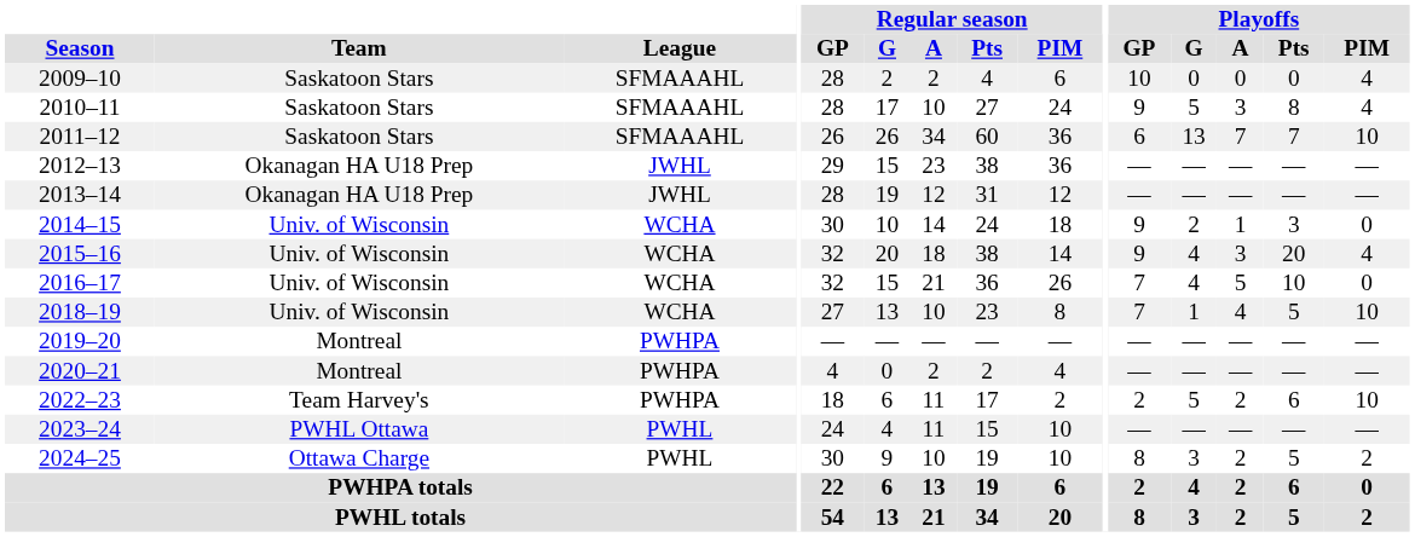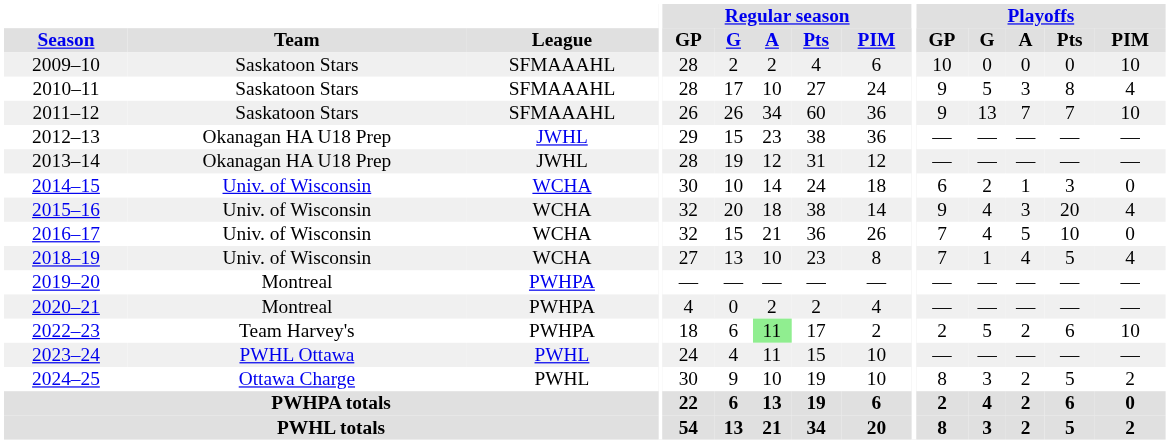2009–10 | Playoffs / PIM: 4 -> 10
2011–12 | Playoffs / GP: 6 -> 9
2014–15 | Playoffs / GP: 9 -> 6
2018–19 | Playoffs / PIM: 10 -> 4
2022–23 | Regular season / A: no background -> lightgreen background
